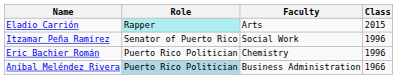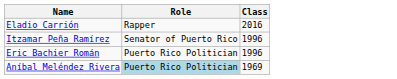- column: Faculty | Arts | Social Work | Chemistry | Business Administration
Eladio Carrión | Role: paleturquoise background -> no background
Eladio Carrión | Class: 2015 -> 2016
Aníbal Meléndez Rivera | Class: 1966 -> 1969
